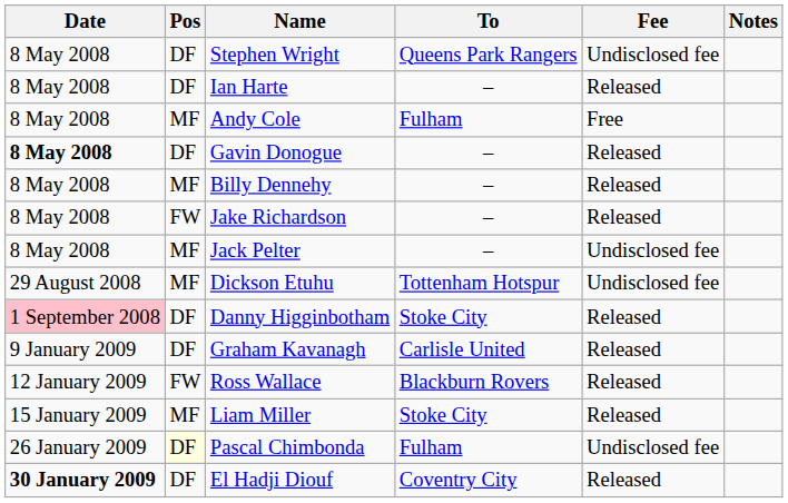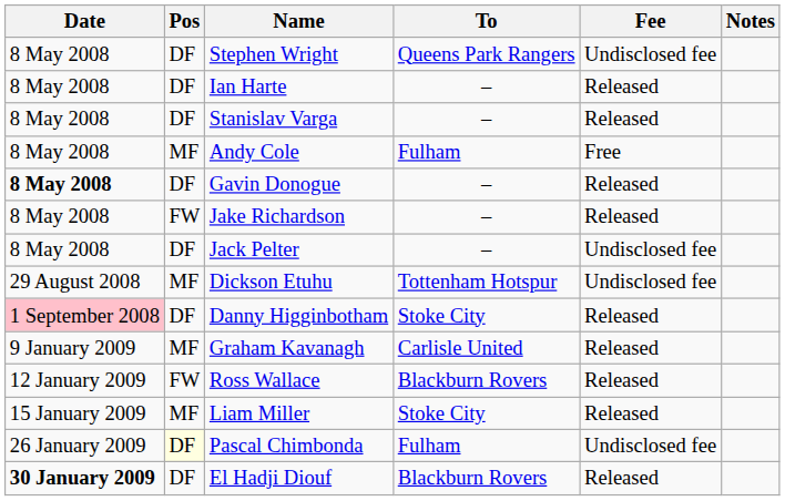+ row: 8 May 2008 | DF | Stanislav Varga | – | Released
- row: 8 May 2008 | MF | Billy Dennehy | – | Released
Jack Pelter | Pos: MF -> DF
Graham Kavanagh | Pos: DF -> MF
El Hadji Diouf | To: Coventry City -> Blackburn Rovers
